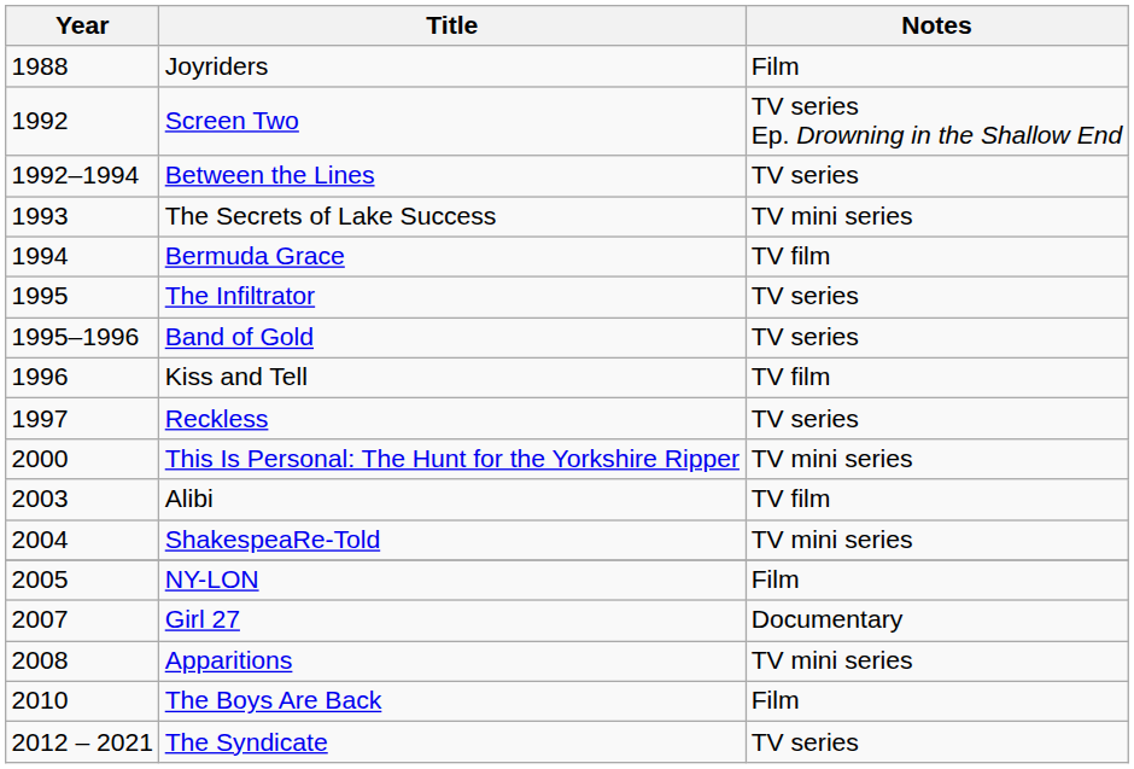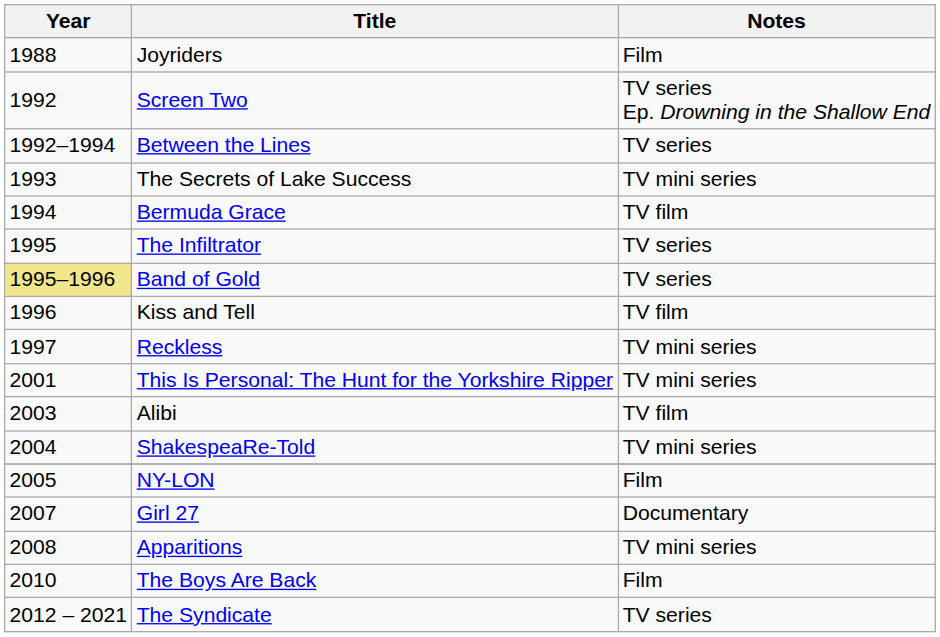Band of Gold | Year: no background -> khaki background
Reckless | Notes: TV series -> TV mini series
This Is Personal: The Hunt for the Yorkshire Ripper | Year: 2000 -> 2001
